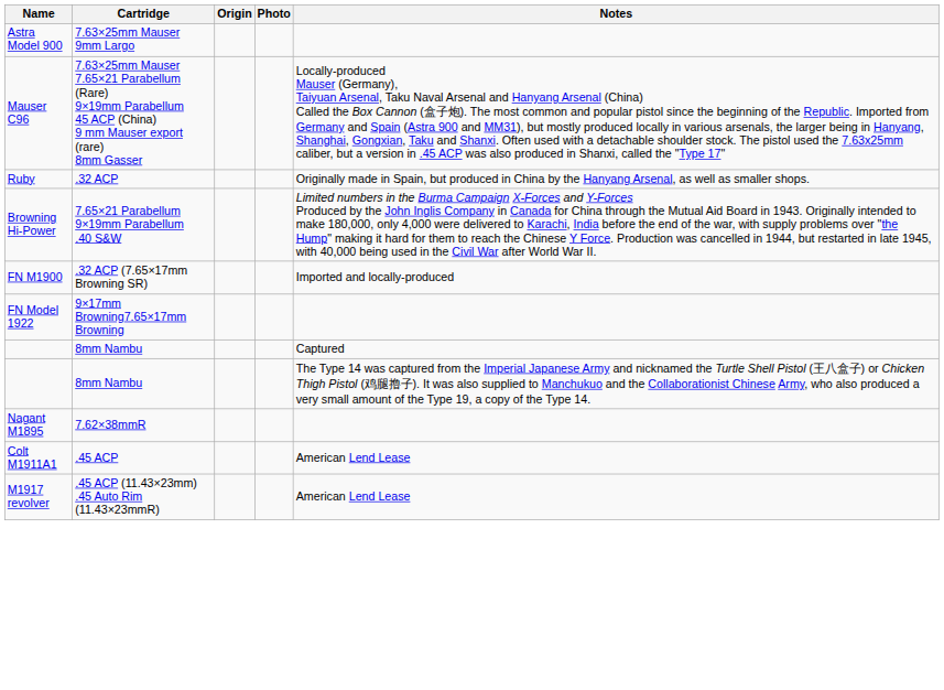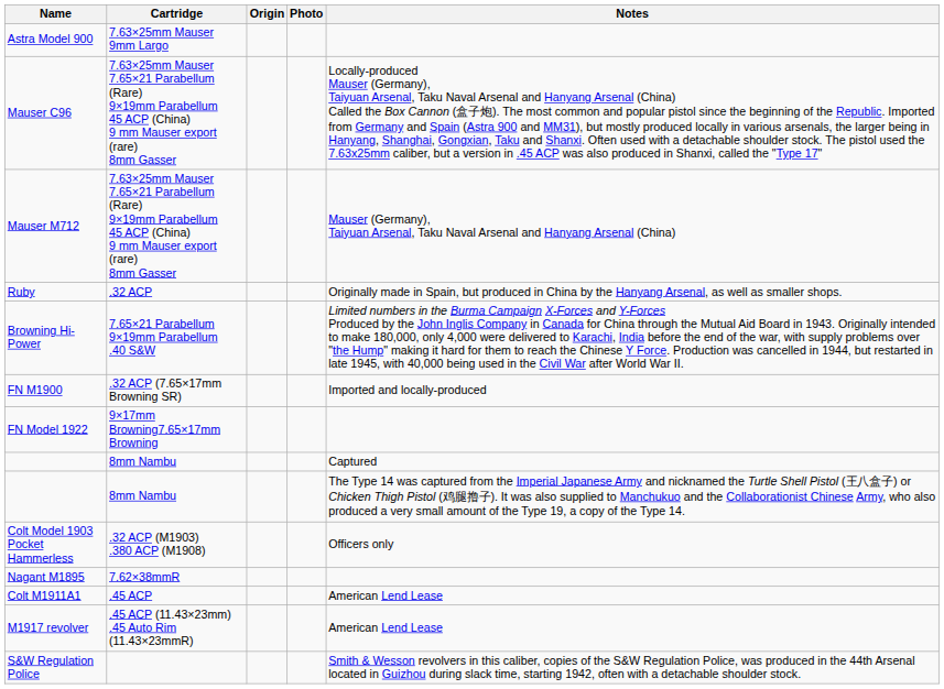+ row: Mauser M712 | 7.63×25mm Mauser 7.65×21 Parabellum (Rare) 9×19mm Parabellum 45 ACP (China) 9 mm Mauser export (rare) 8mm Gasser | Mauser (Germany), Taiyuan Arsenal, Taku Naval Arsenal and Hanyang Arsenal (China)
+ row: Colt Model 1903 Pocket Hammerless | .32 ACP (M1903) .380 ACP (M1908) | Officers only
+ row: S&W Regulation Police | Smith & Wesson revolvers in this caliber, copies of the S&W Regulation Police, was produced in the 44th Arsenal located in Guizhou during slack time, starting 1942, often with a detachable shoulder stock.
